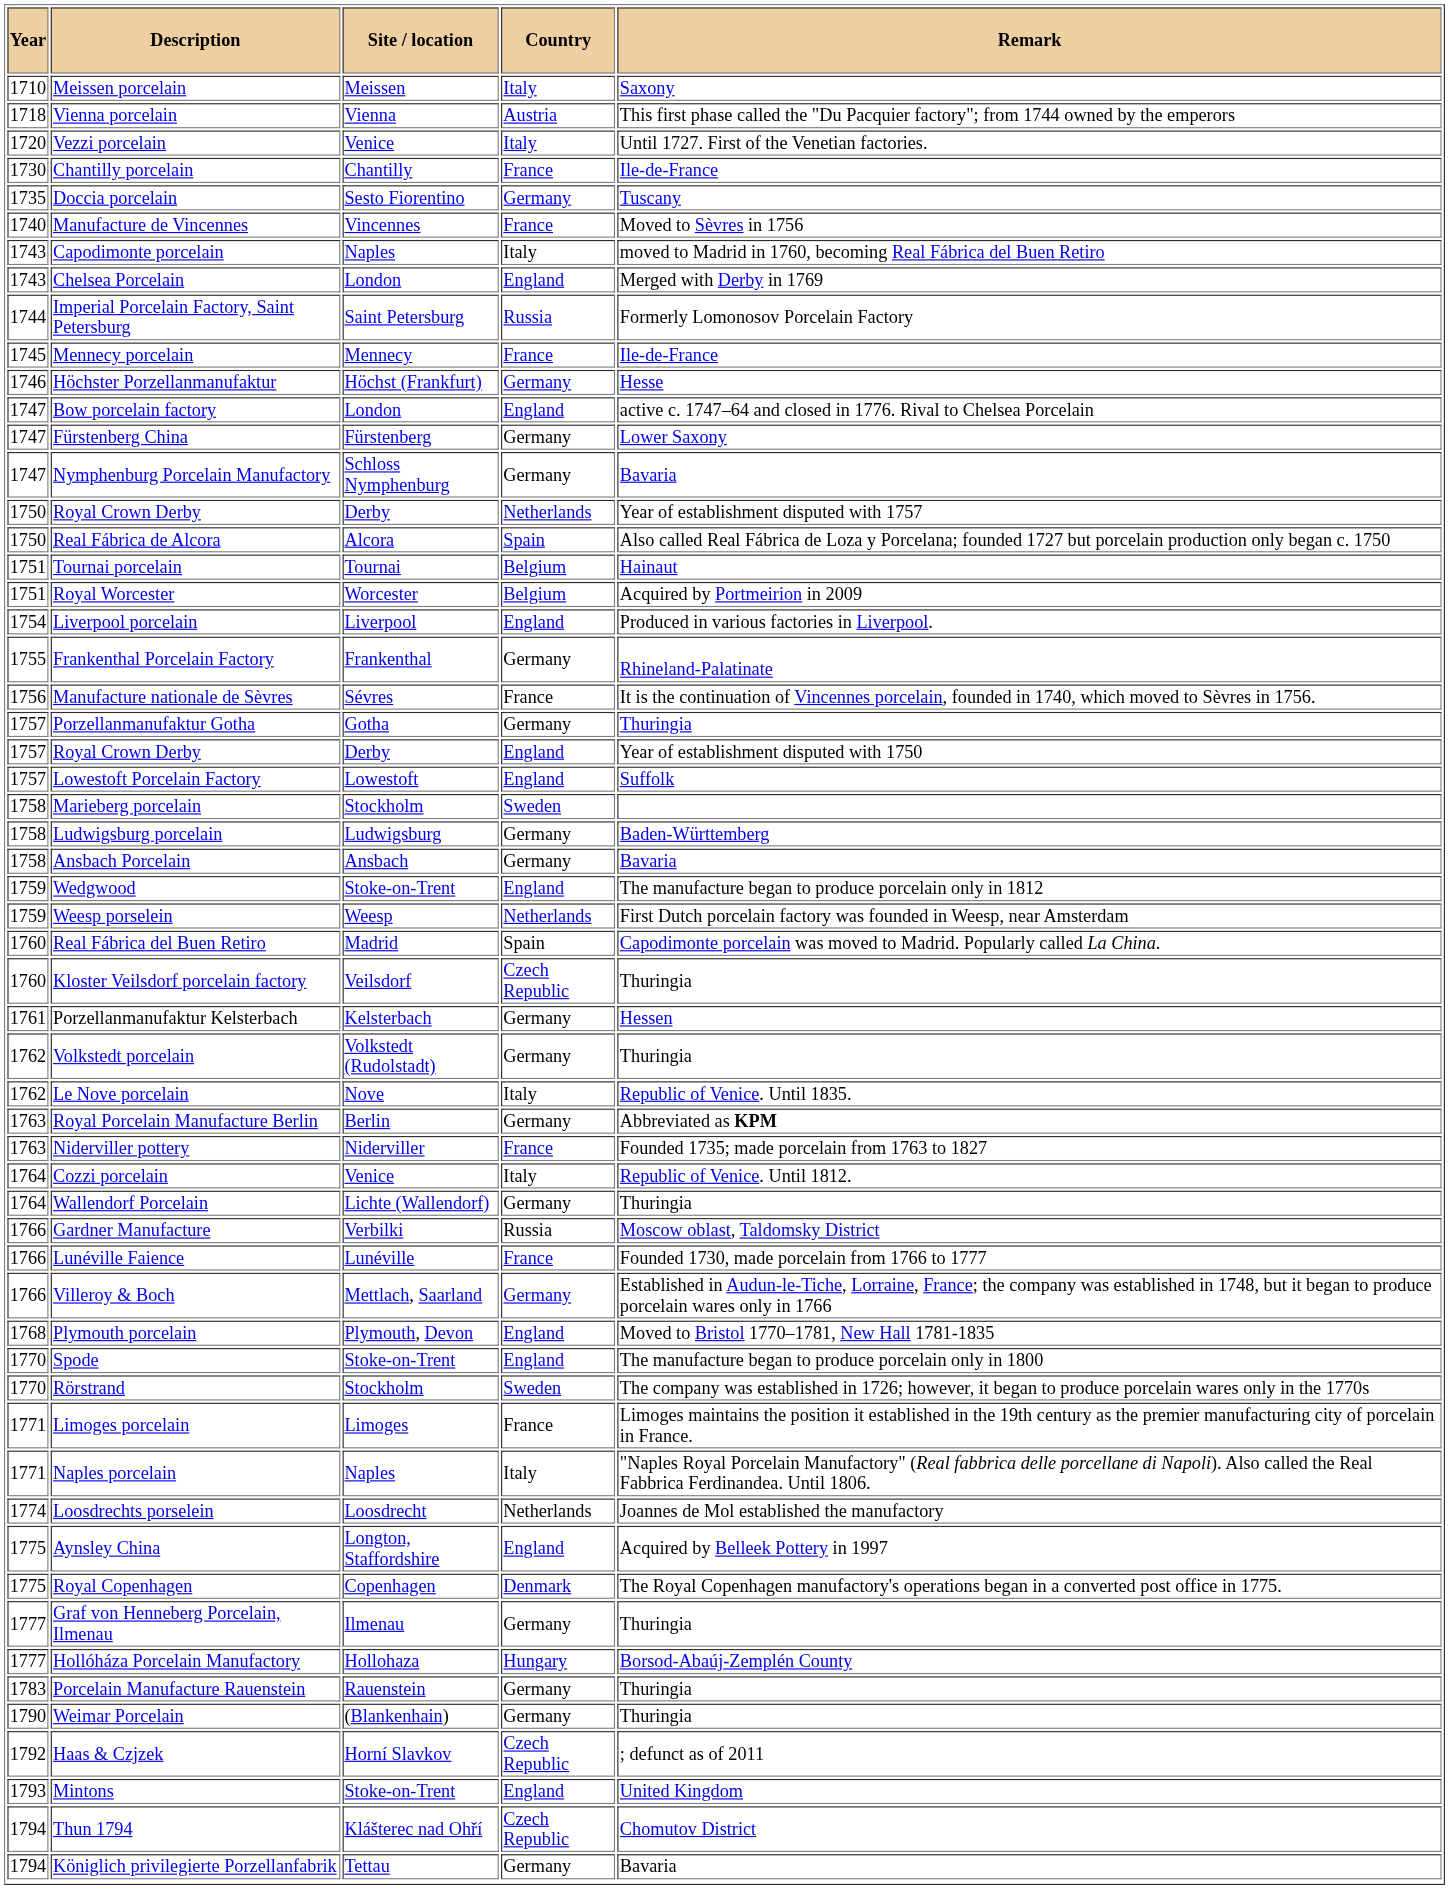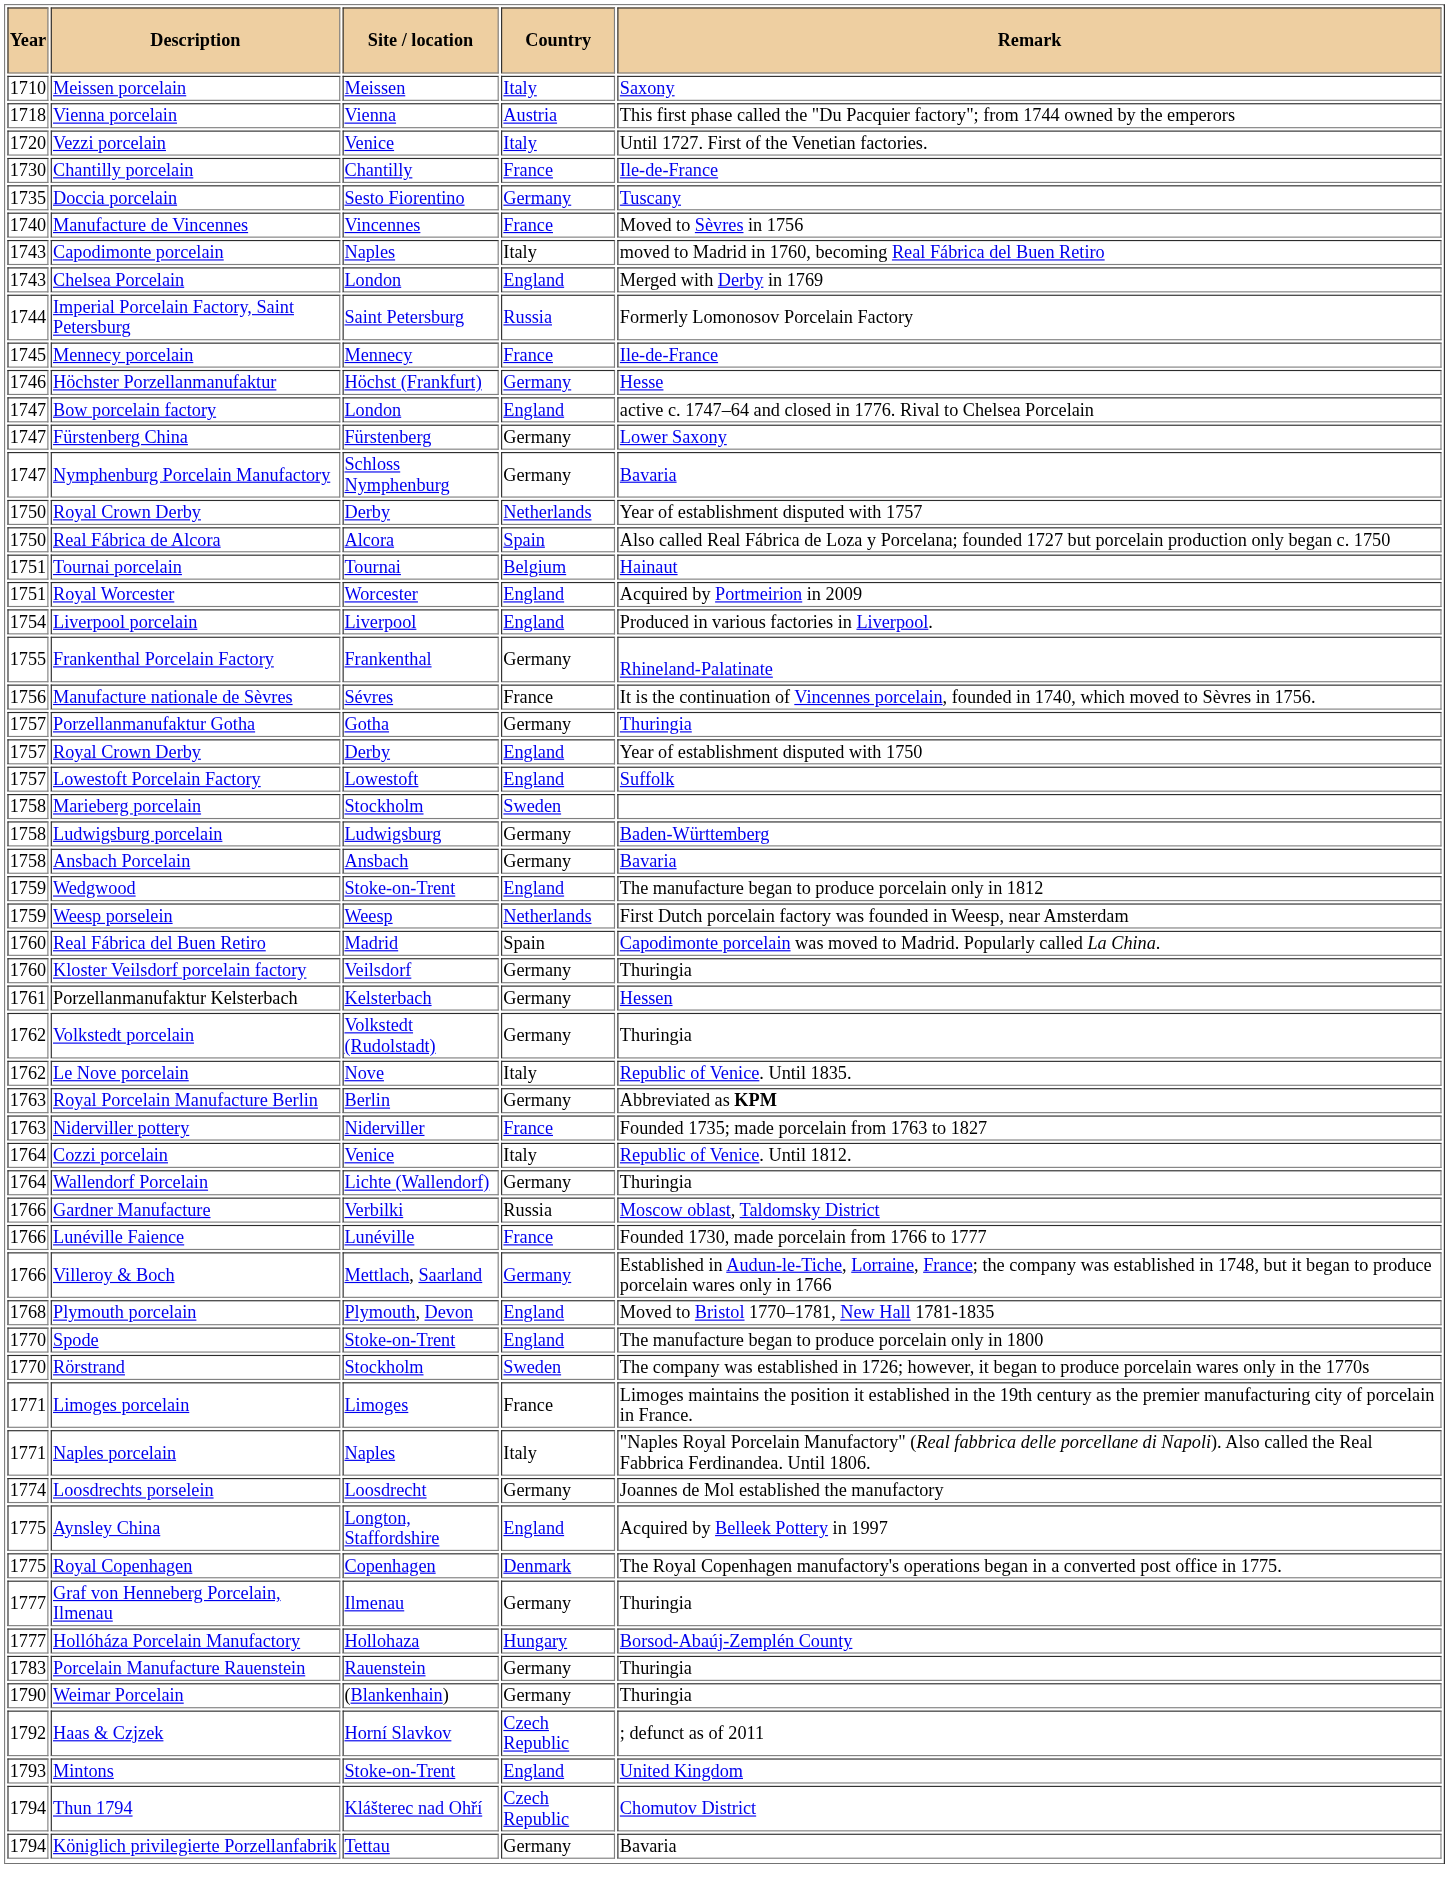Royal Worcester | Country: Belgium -> England
Kloster Veilsdorf porcelain factory | Country: Czech Republic -> Germany
Loosdrechts porselein | Country: Netherlands -> Germany
